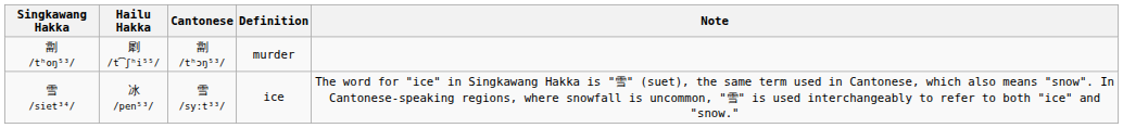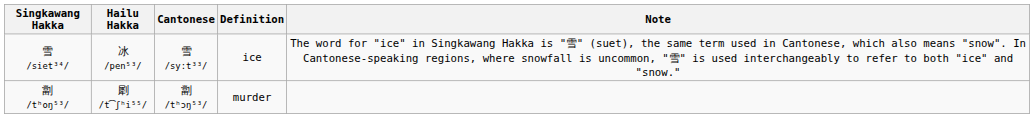rows swapped: 劏 /tʰoŋ⁵³/ <-> 雪 /siet³⁴/
